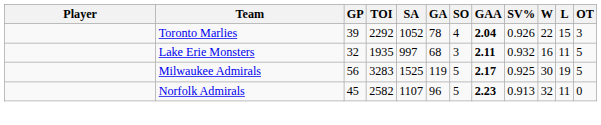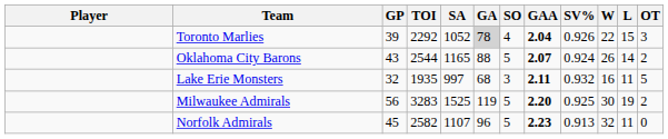Toronto Marlies | GA: no background -> lightgrey background
+ row: Oklahoma City Barons | 43 | 2544 | 1165 | 88 | 5 | 2.07 | 0.924 | 26 | 14 | 2
Milwaukee Admirals | GAA: 2.17 -> 2.20
Milwaukee Admirals | OT: 5 -> 2
